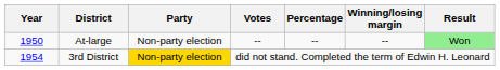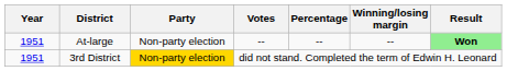At-large | Year: 1950 -> 1951
At-large | Result: normal -> bold
3rd District | Year: 1954 -> 1951
